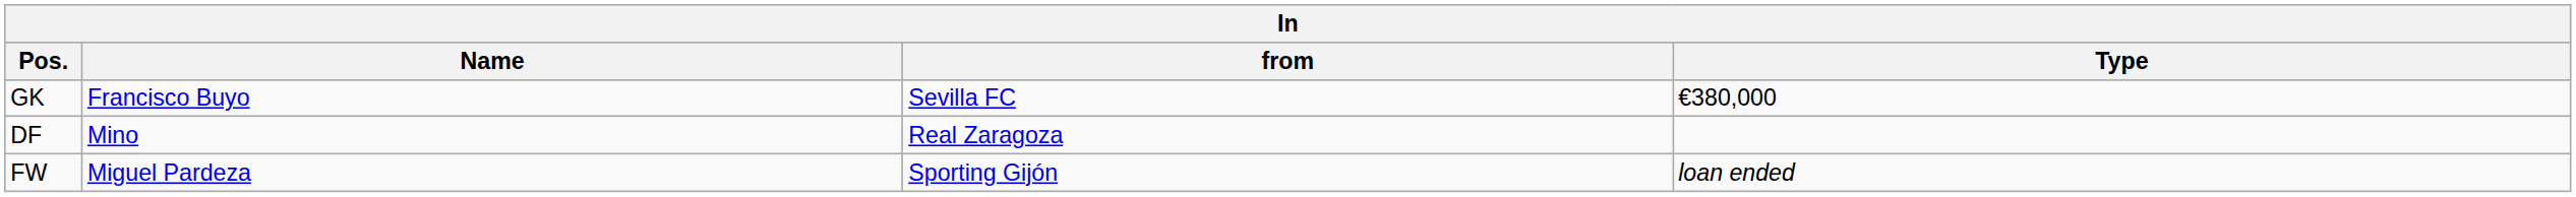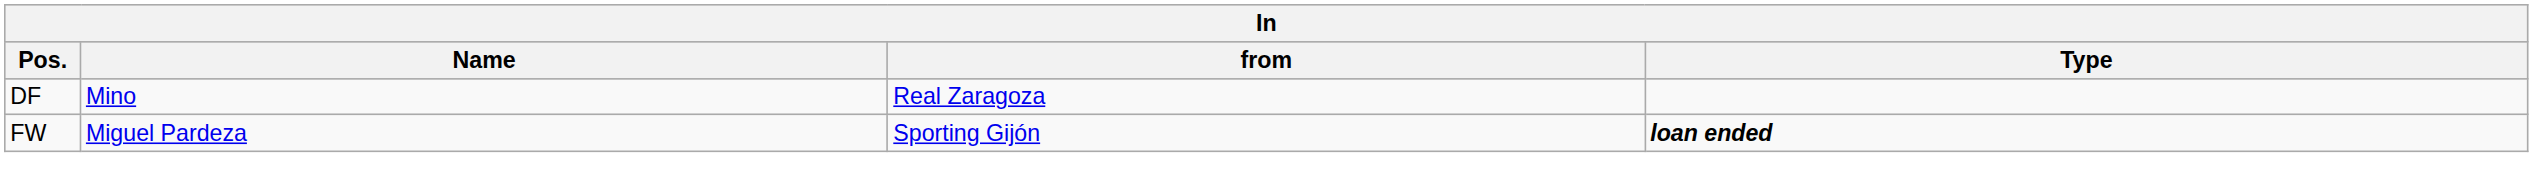- row: GK | Francisco Buyo | Sevilla FC | €380,000
FW | Type: normal -> bold
